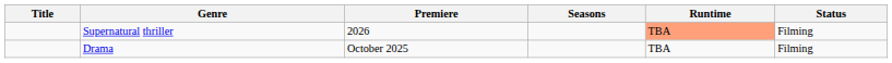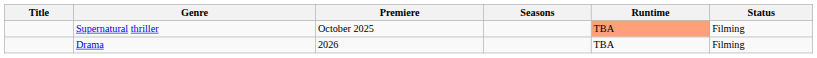Supernatural thriller | Premiere: 2026 -> October 2025
Drama | Premiere: October 2025 -> 2026
